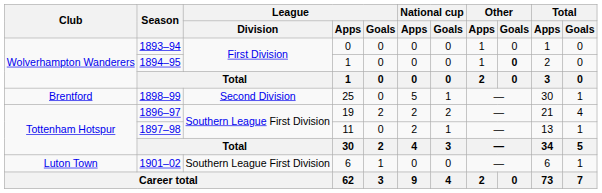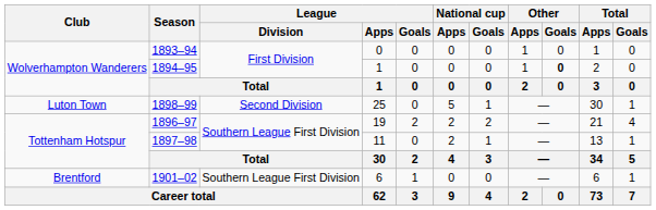1898–99 | Club: Brentford -> Luton Town
1901–02 | Club: Luton Town -> Brentford
